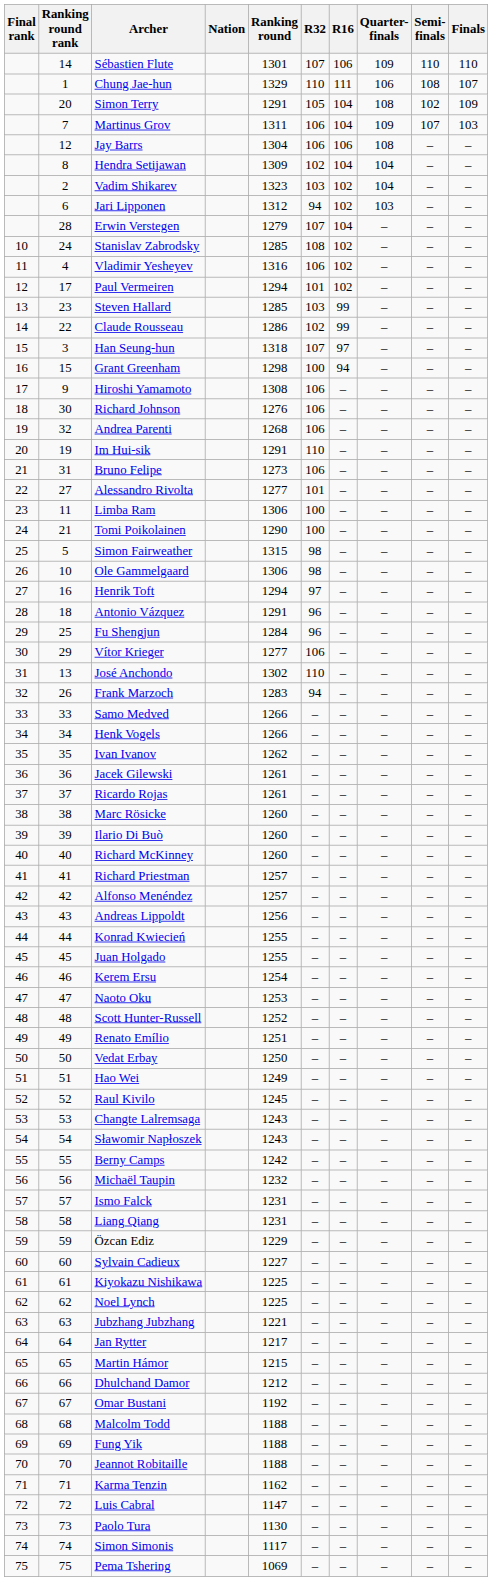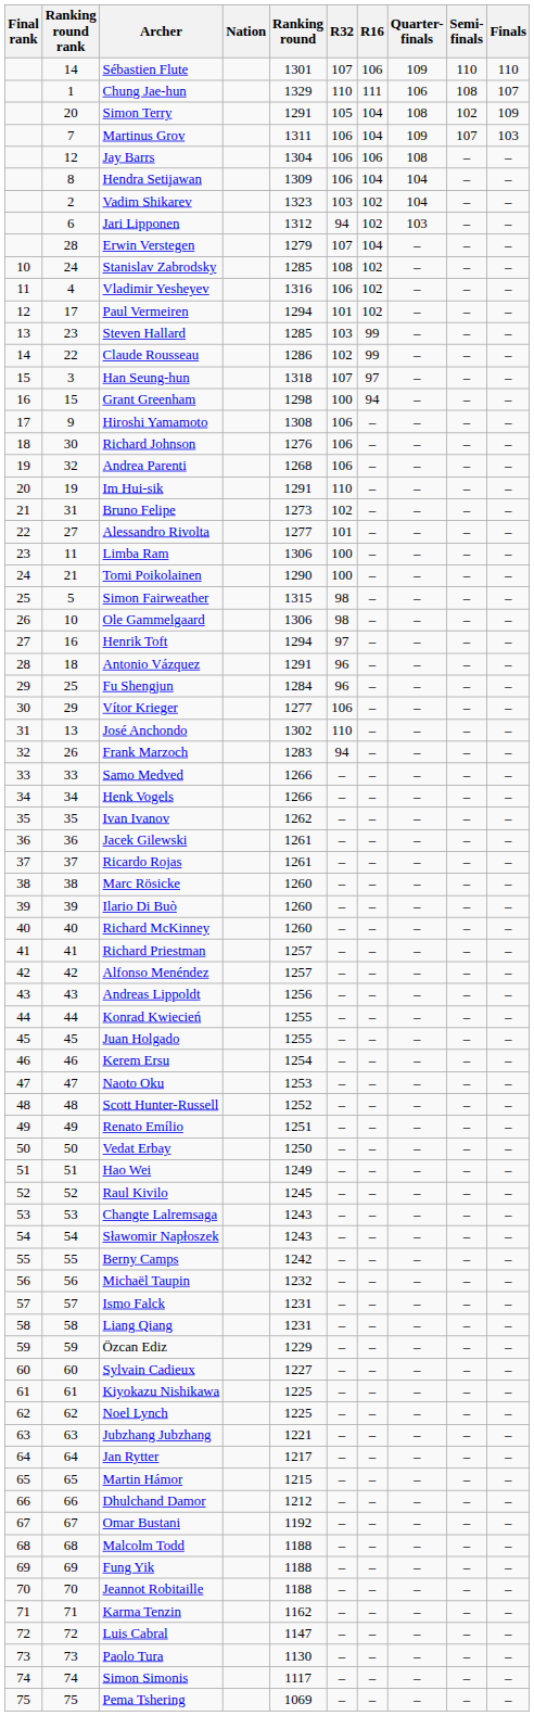Hendra Setijawan | R32: 102 -> 106
Bruno Felipe | R32: 106 -> 102
